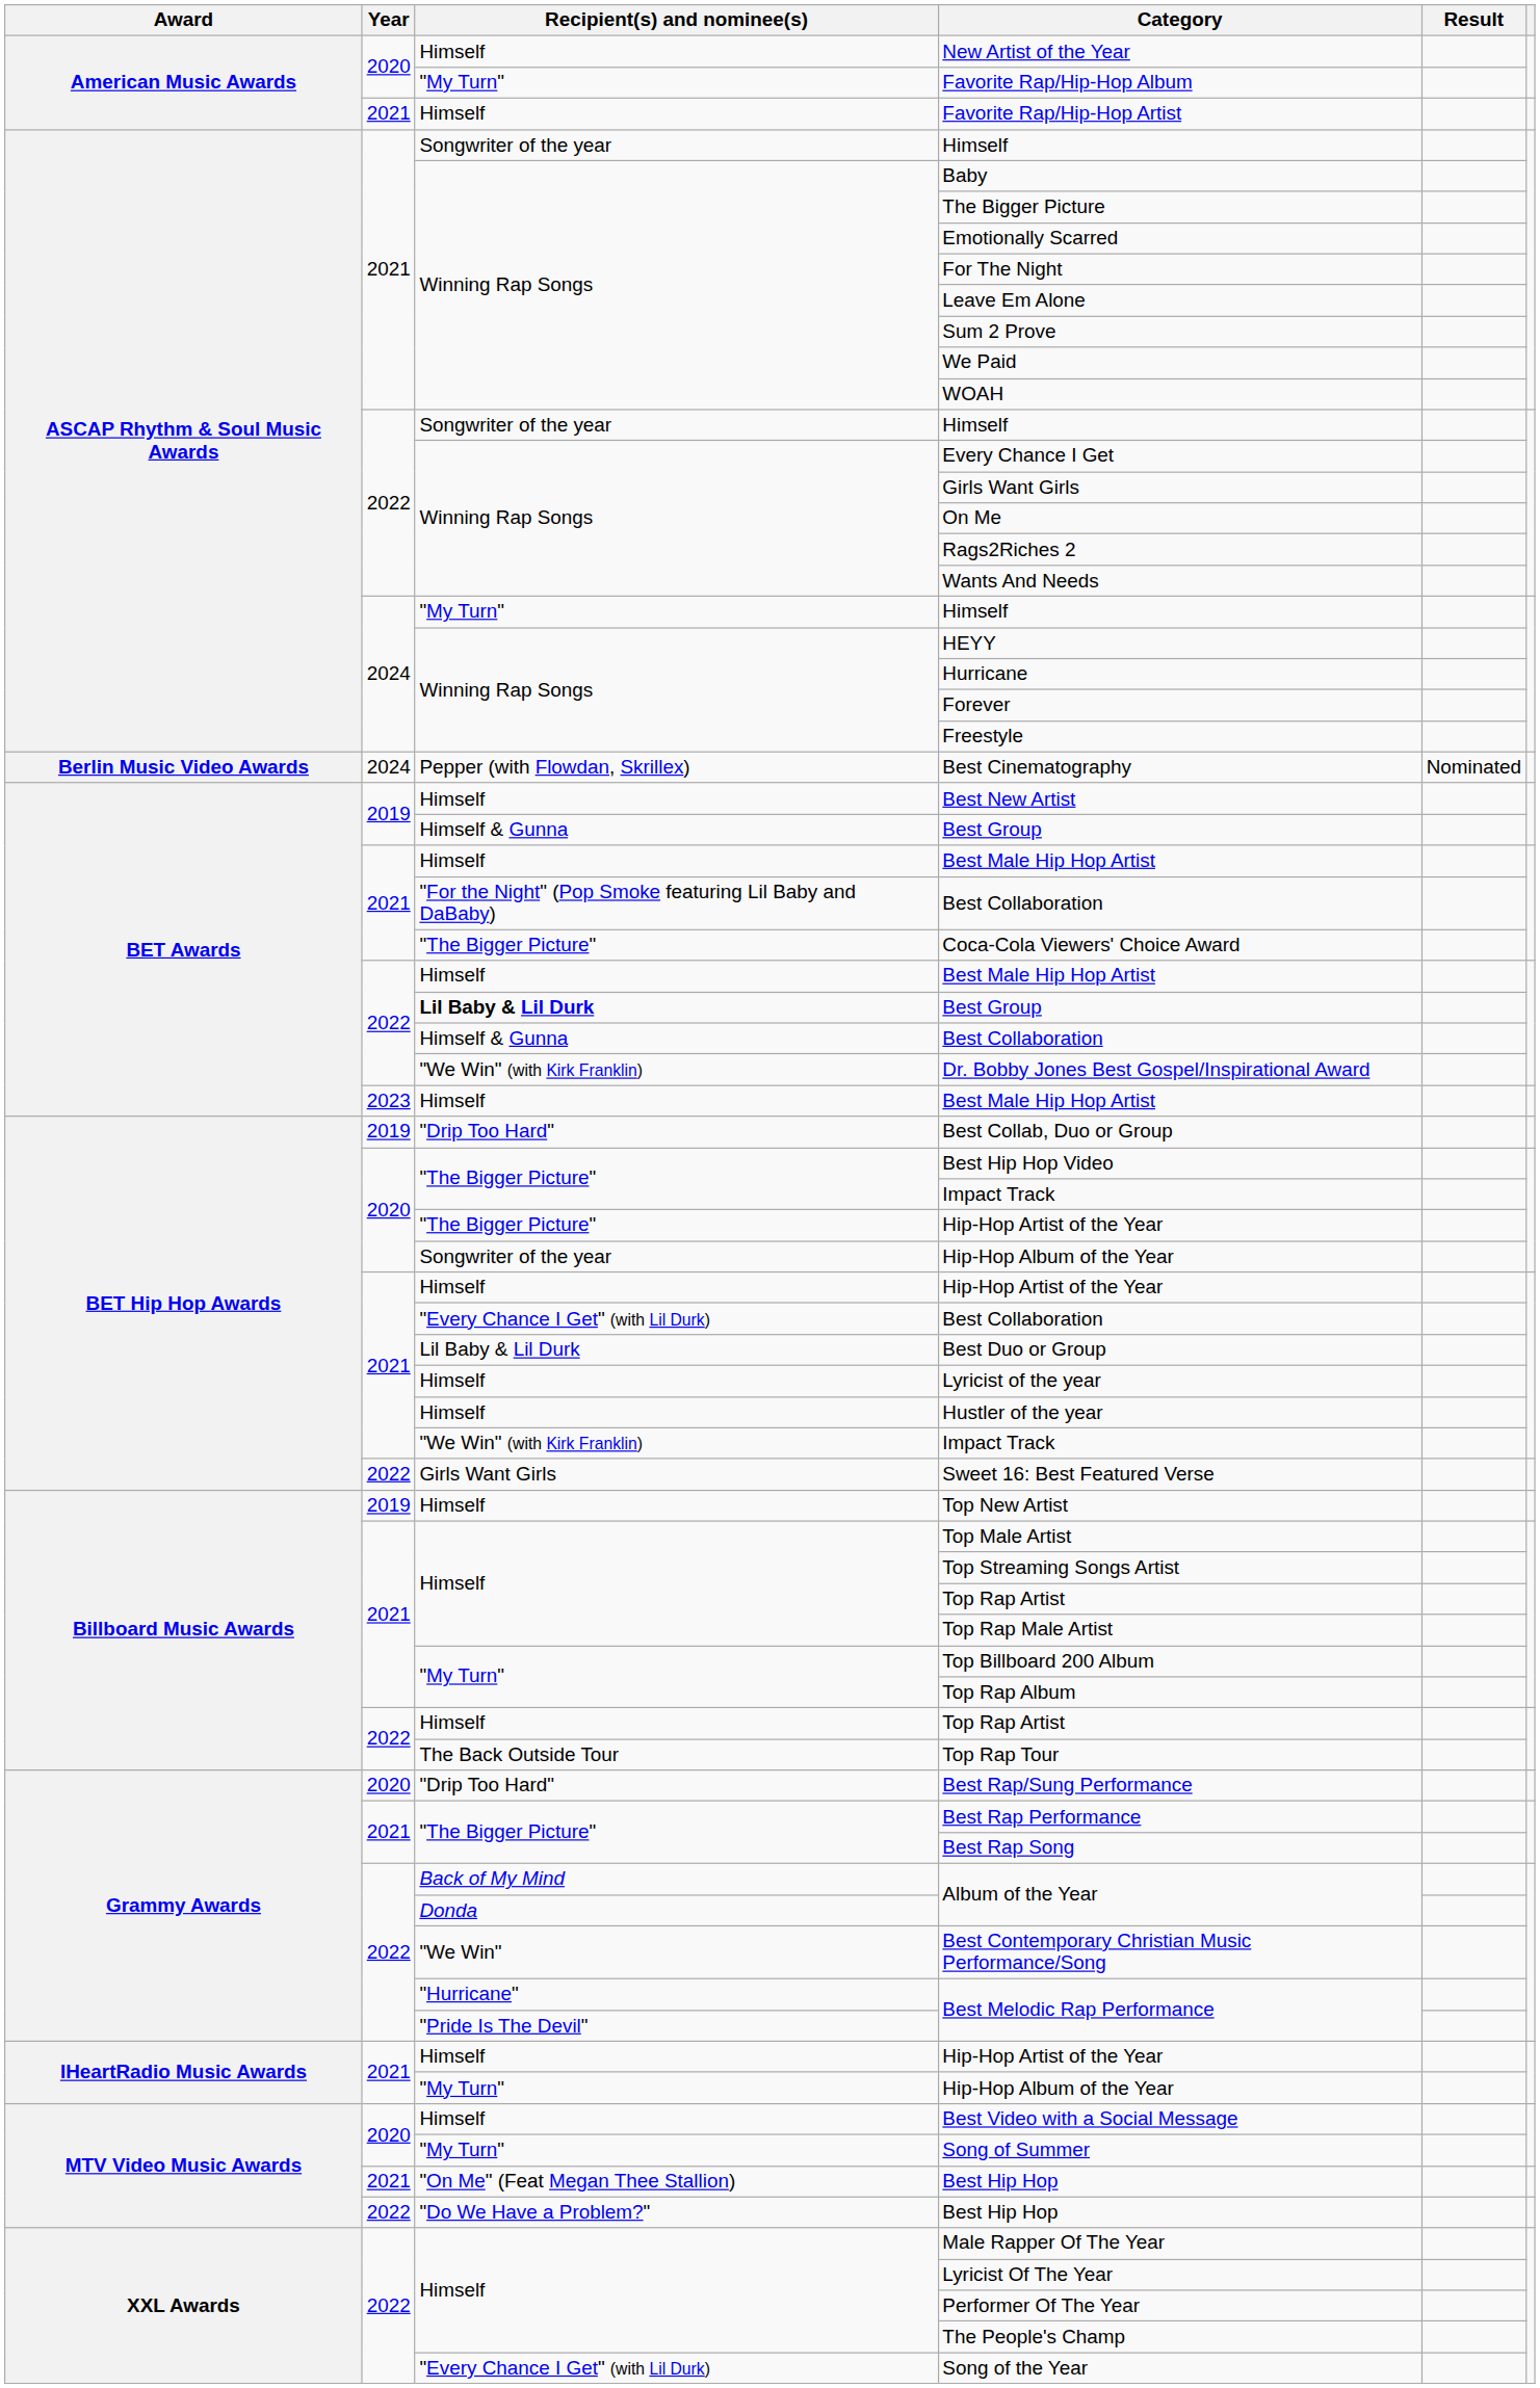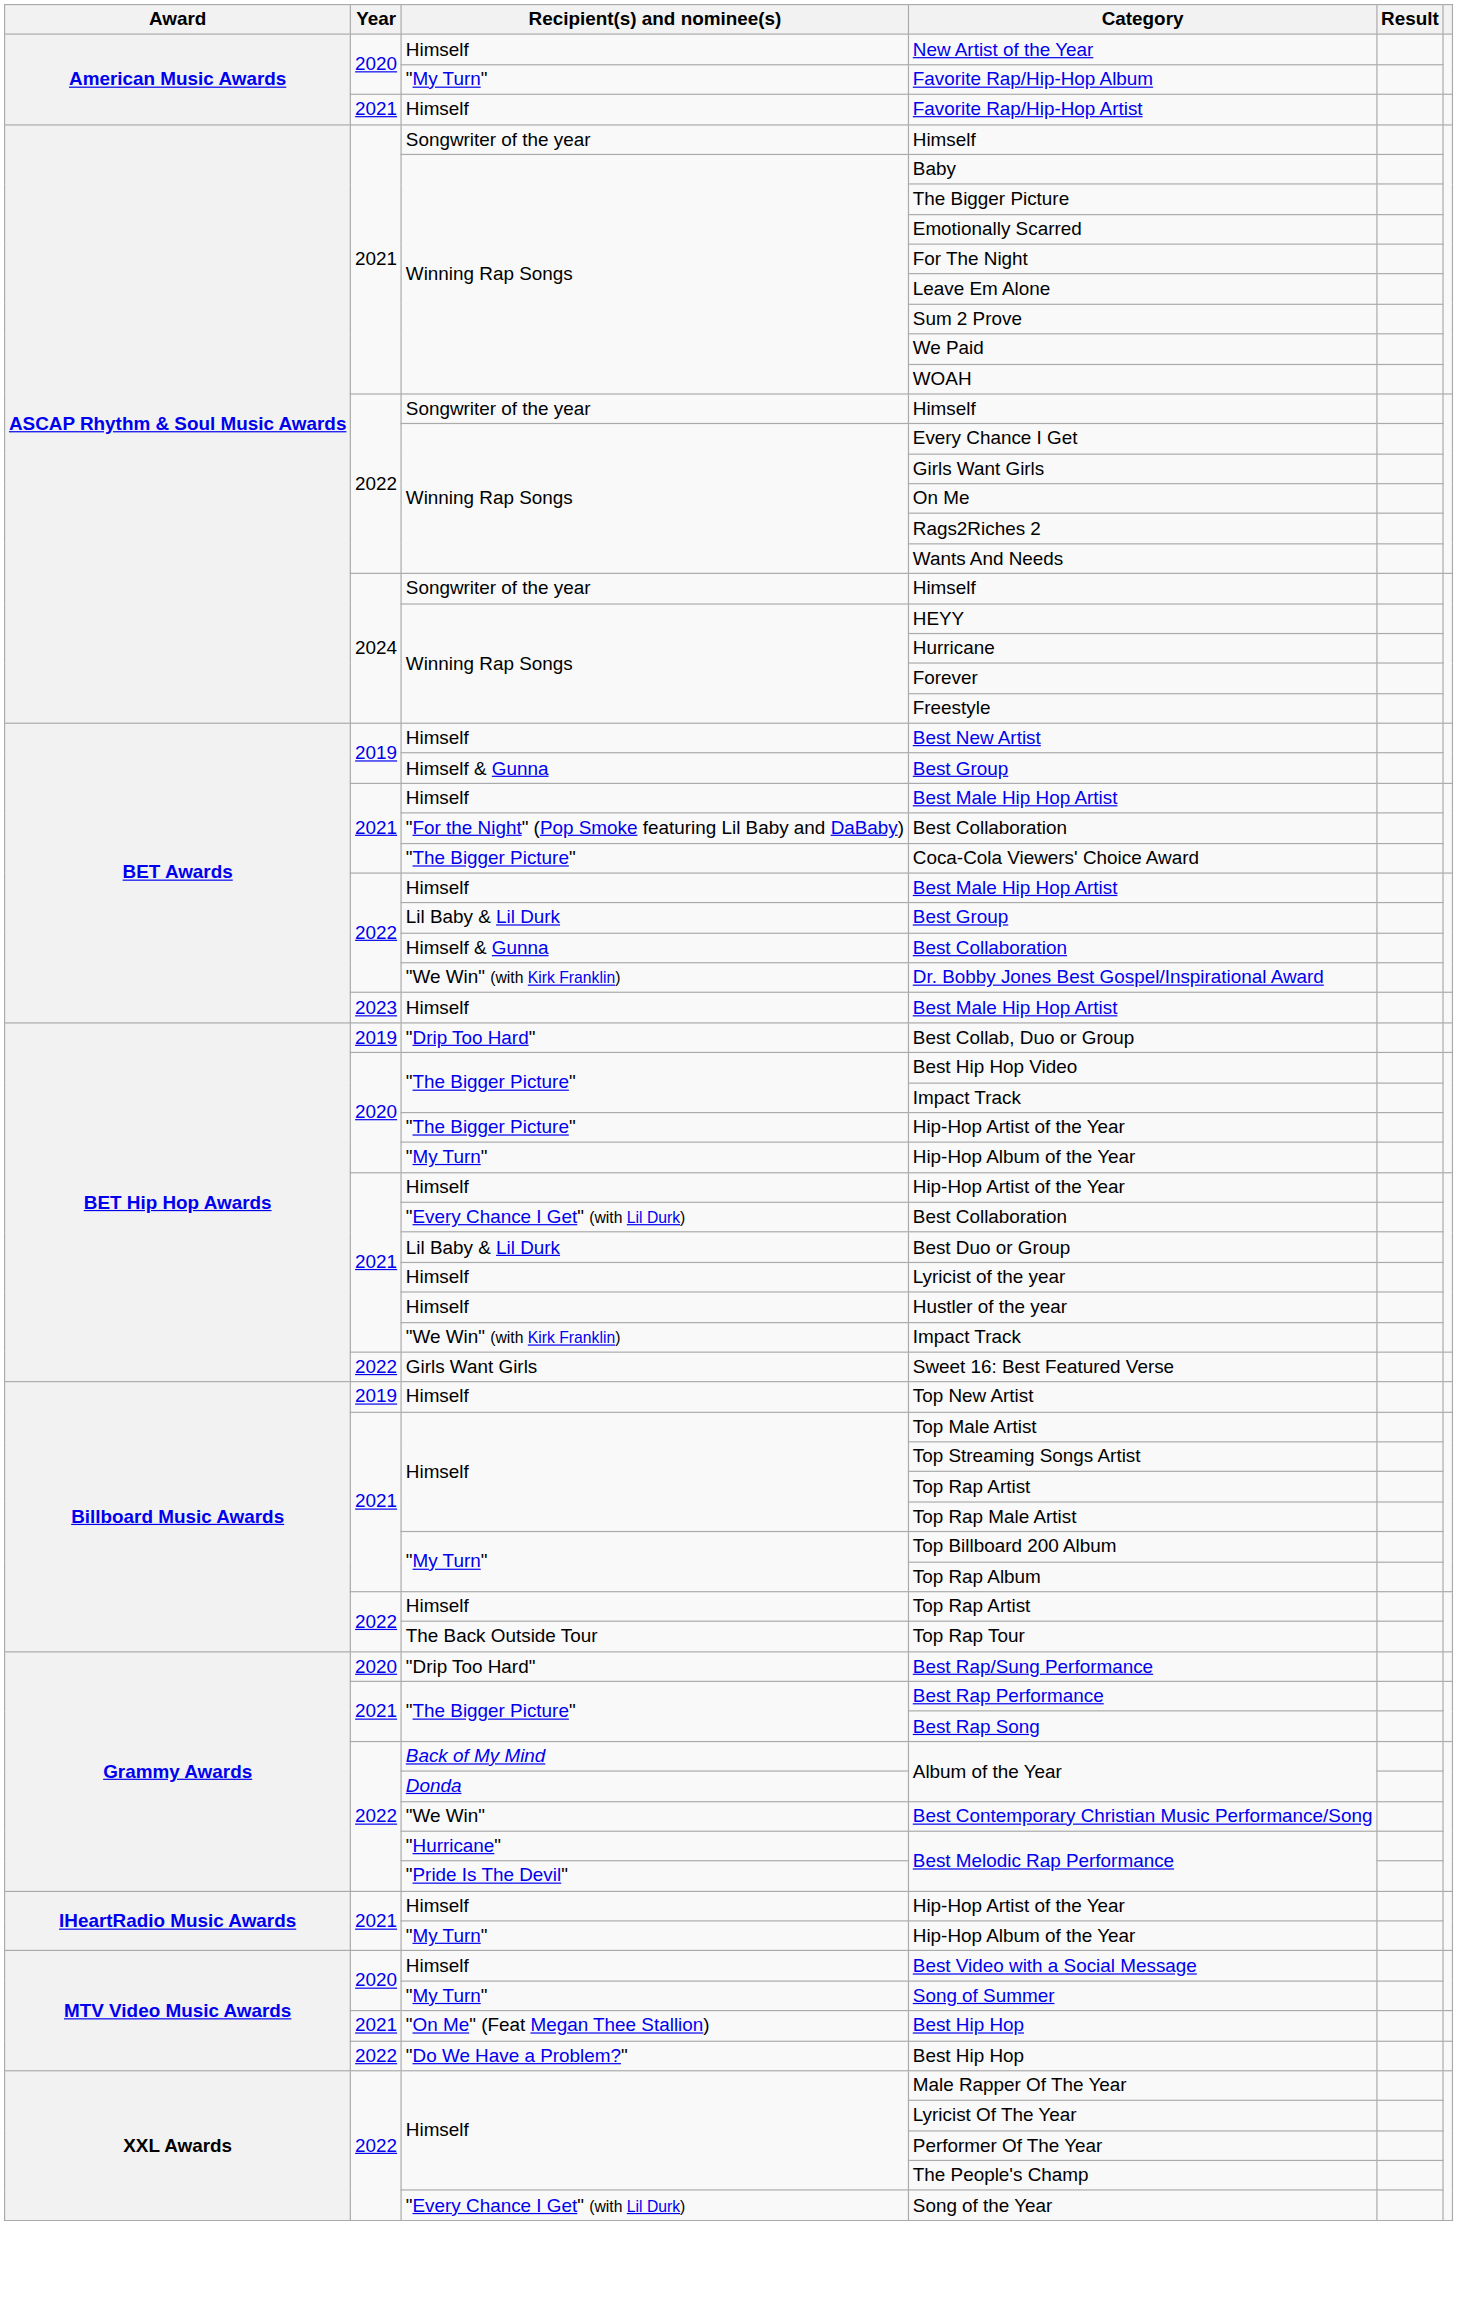2024 / Himself | Recipient(s) and nominee(s): "My Turn" -> Songwriter of the year
- row: Berlin Music Video Awards | 2024 | Pepper (with Flowdan, Skrillex) | Best Cinematography | Nominated
2022 / Best Group | Recipient(s) and nominee(s): bold -> normal
2020 / Hip-Hop Album of the Year | Recipient(s) and nominee(s): Songwriter of the year -> "My Turn"
